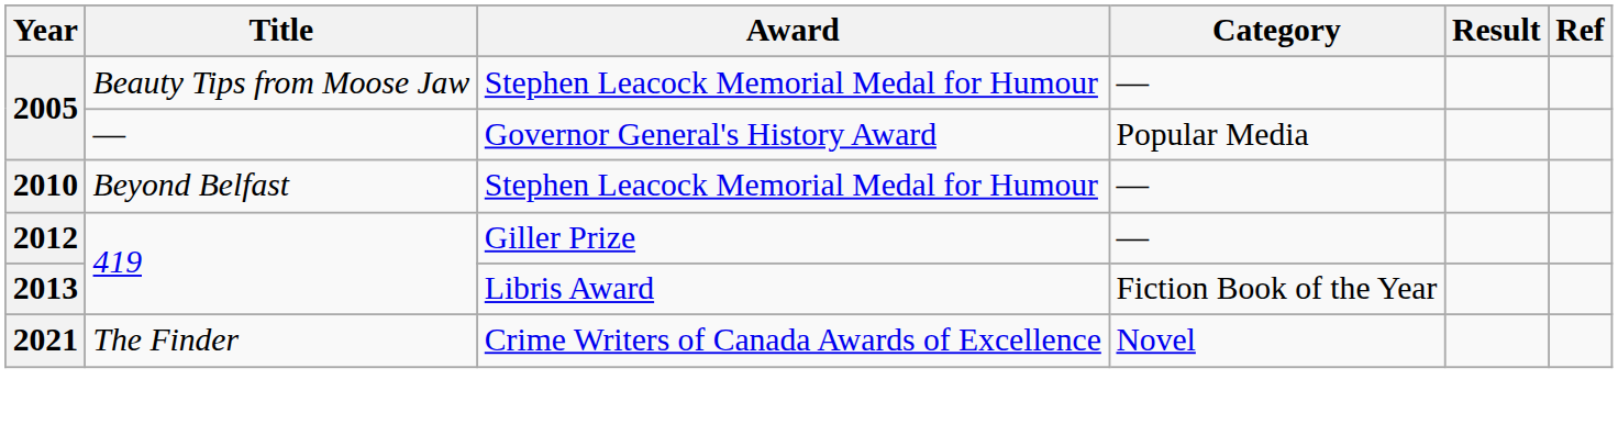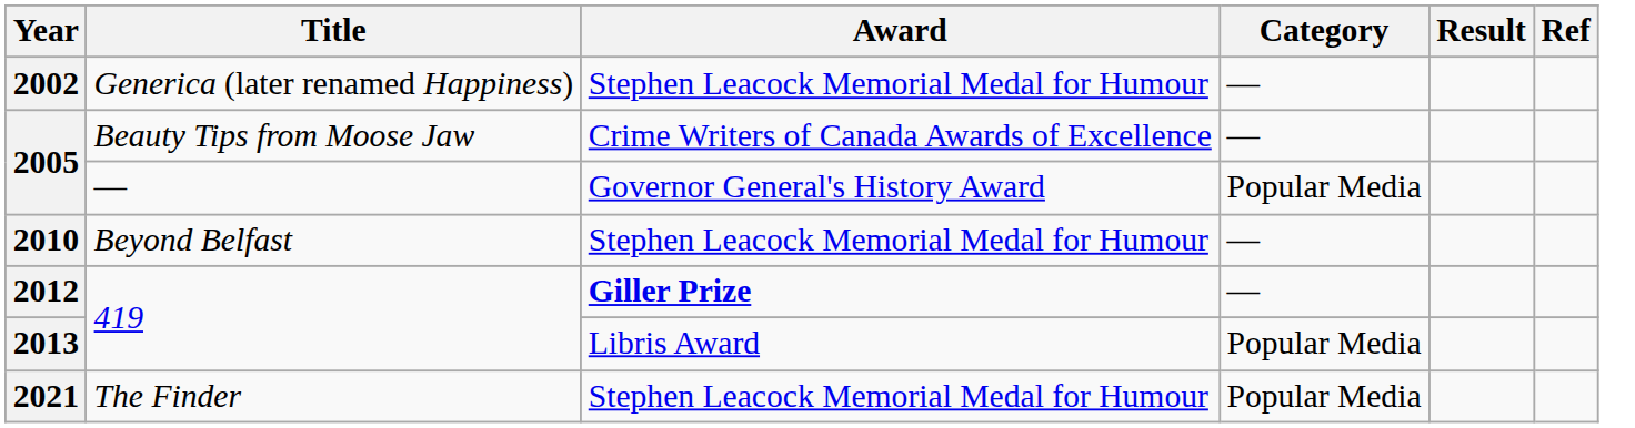+ row: 2002 | Generica (later renamed Happiness) | Stephen Leacock Memorial Medal for Humour | —
2005 / Beauty Tips from Moose Jaw | Award: Stephen Leacock Memorial Medal for Humour -> Crime Writers of Canada Awards of Excellence
2012 | Award: normal -> bold
2013 | Category: Fiction Book of the Year -> Popular Media
2021 | Award: Crime Writers of Canada Awards of Excellence -> Stephen Leacock Memorial Medal for Humour
2021 | Category: Novel -> Popular Media
